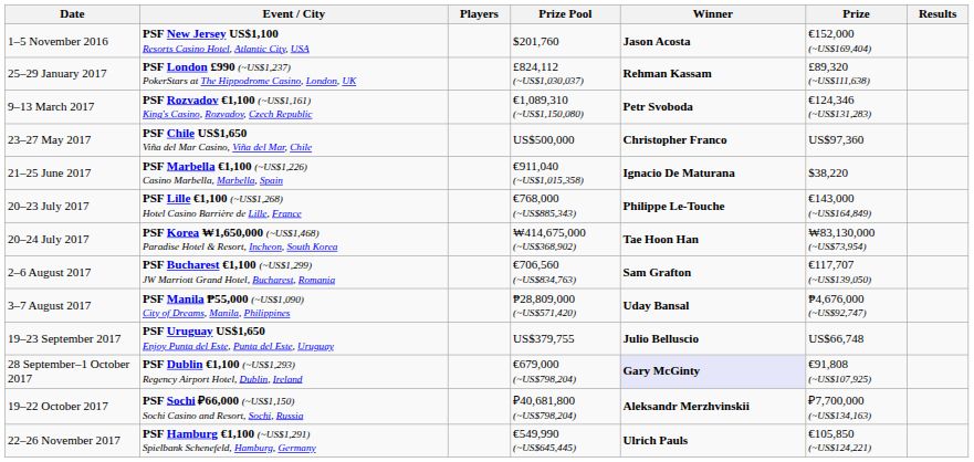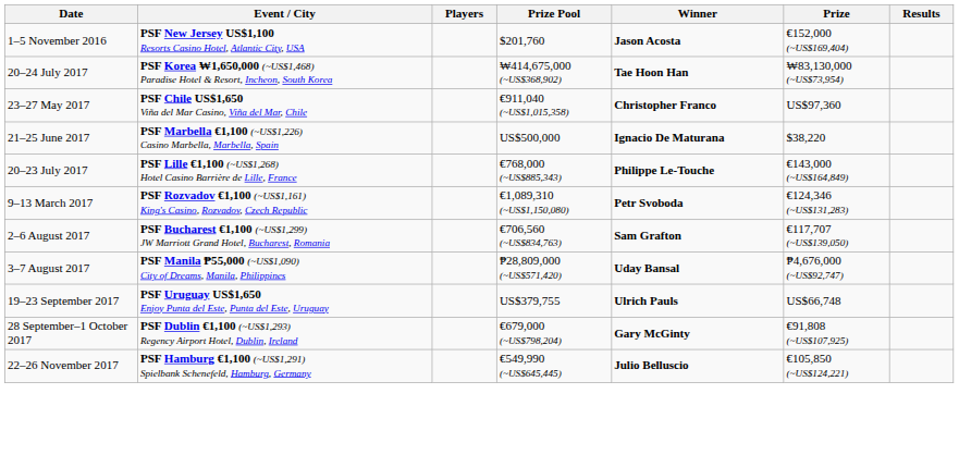- row: 25–29 January 2017 | PSF London £990 (~US$1,237) PokerStars at The Hippodrome Casino, London, UK | £824,112 (~US$1,030,037) | Rehman Kassam | £89,320 (~US$111,638)
rows swapped: 9–13 March 2017 <-> 20–24 July 2017
23–27 May 2017 | Prize Pool: US$500,000 -> €911,040 (~US$1,015,358)
21–25 June 2017 | Prize Pool: €911,040 (~US$1,015,358) -> US$500,000
19–23 September 2017 | Winner: Julio Belluscio -> Ulrich Pauls
28 September–1 October 2017 | Winner: lavender background -> no background
- row: 19–22 October 2017 | PSF Sochi ₽66,000 (~US$1,150) Sochi Casino and Resort, Sochi, Russia | ₽40,681,800 (~US$798,204) | Aleksandr Merzhvinskii | ₽7,700,000 (~US$134,163)
22–26 November 2017 | Winner: Ulrich Pauls -> Julio Belluscio
